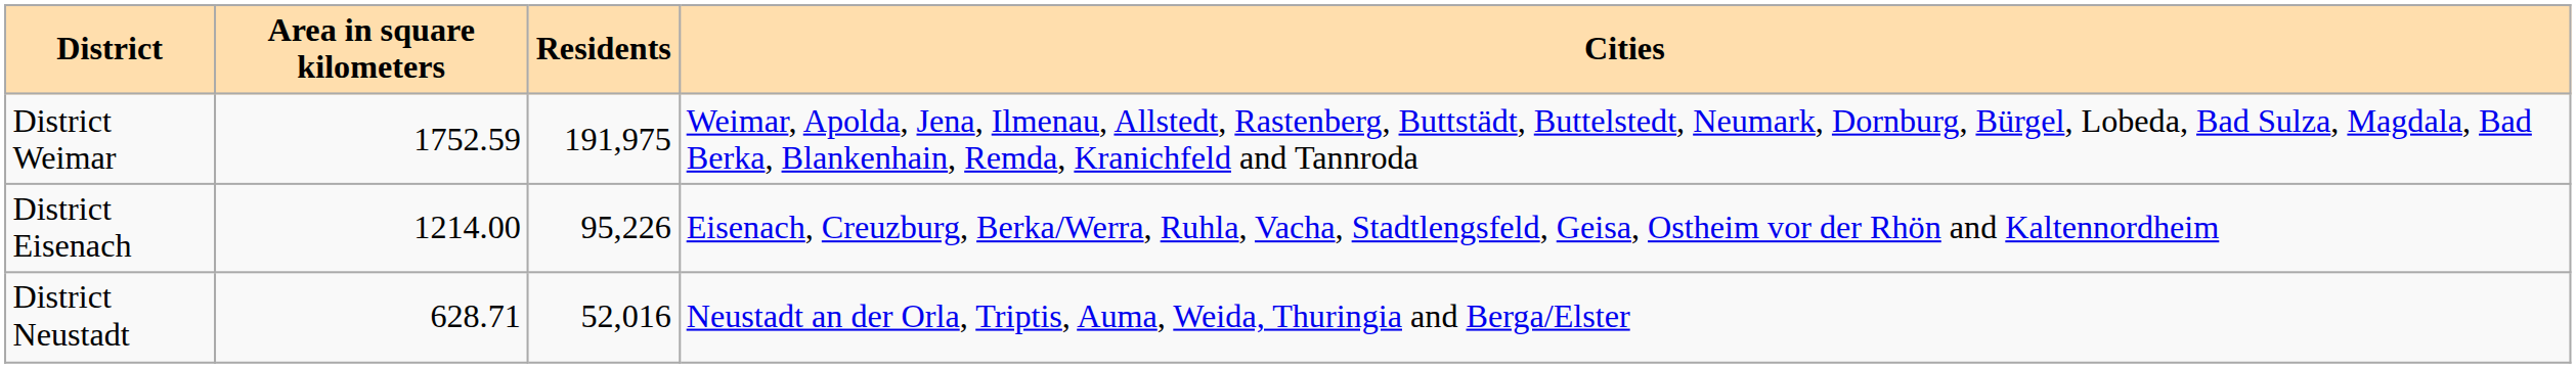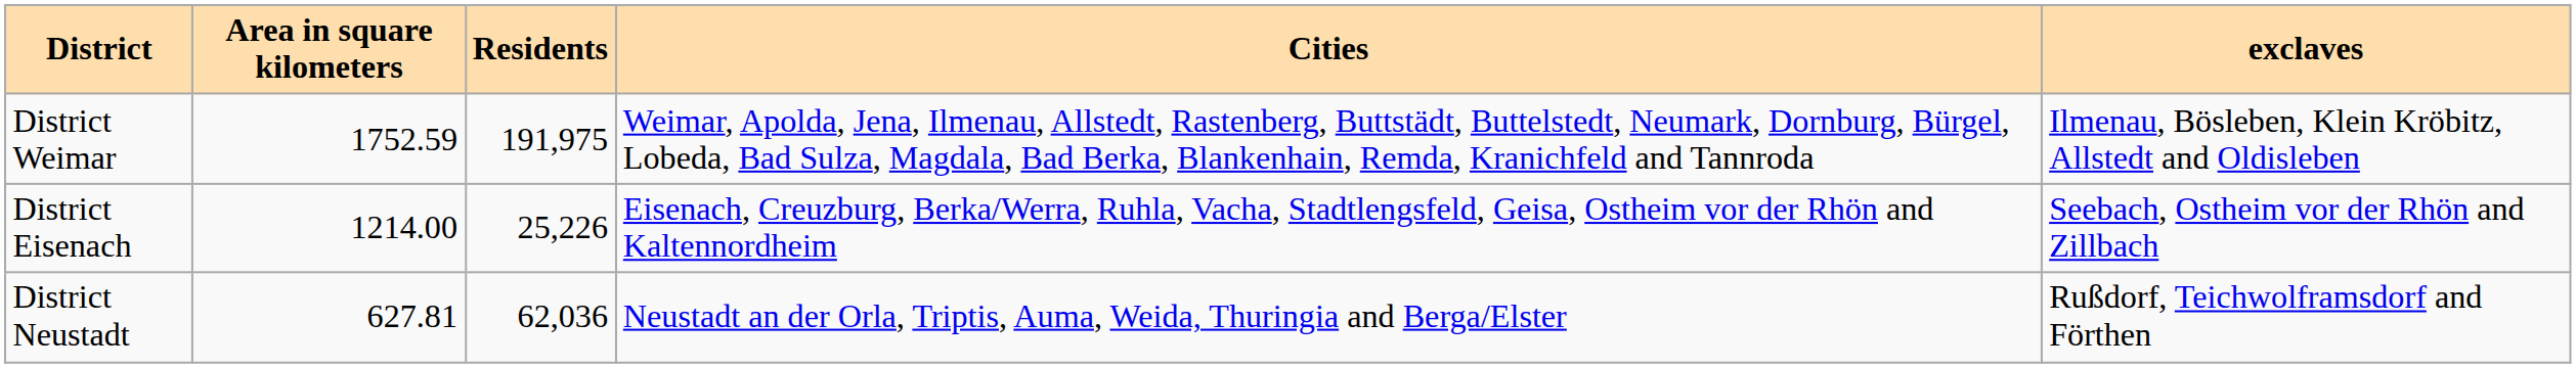+ column: exclaves | Ilmenau, Bösleben, Klein Kröbitz, Allstedt and Oldisleben | Seebach, Ostheim vor der Rhön and Zillbach | Rußdorf, Teichwolframsdorf and Förthen
District Eisenach | Residents: 95,226 -> 25,226
District Neustadt | Area in square kilometers: 628.71 -> 627.81
District Neustadt | Residents: 52,016 -> 62,036
